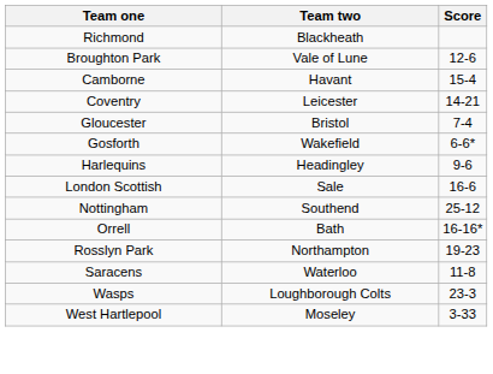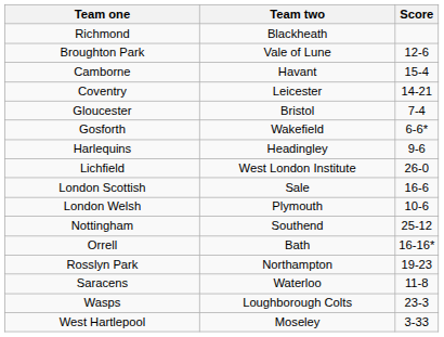+ row: Lichfield | West London Institute | 26-0
+ row: London Welsh | Plymouth | 10-6
